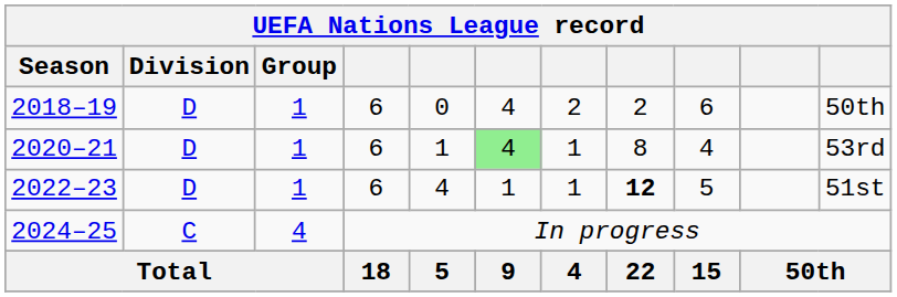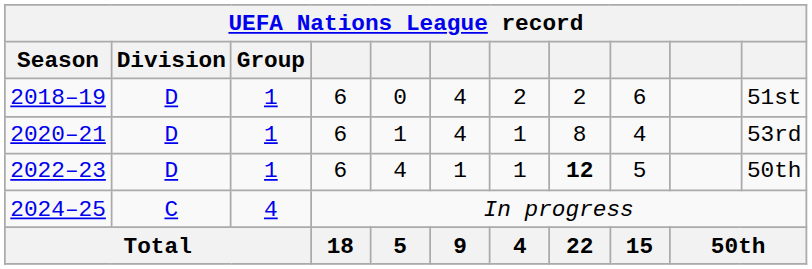2018–19 | column 11: 50th -> 51st
2020–21 | column 6: lightgreen background -> no background
2022–23 | column 11: 51st -> 50th
